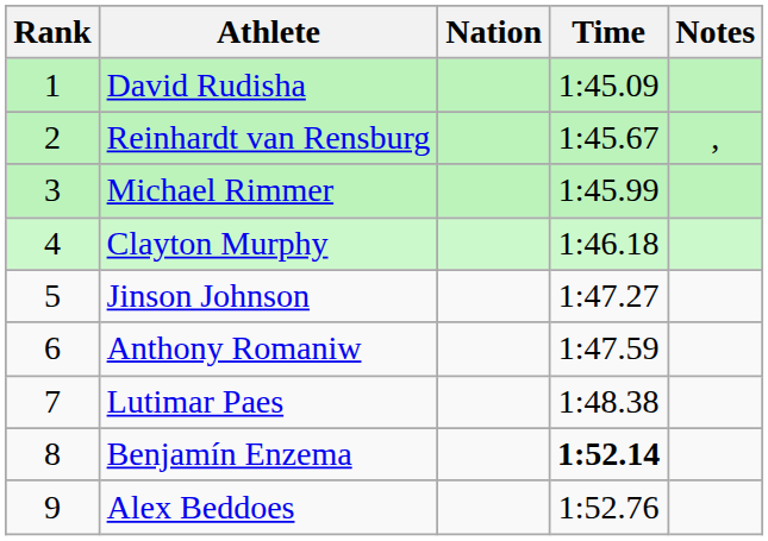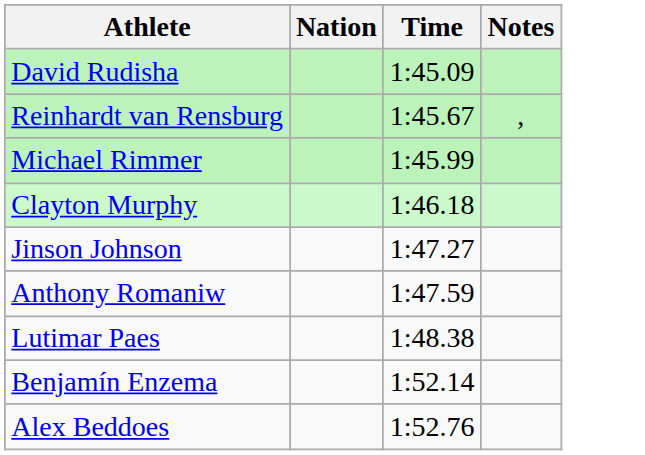- column: Rank | 1 | 2 | 3 | 4 | 5 | 6 | 7 | 8 | 9
Benjamín Enzema | Time: bold -> normal
